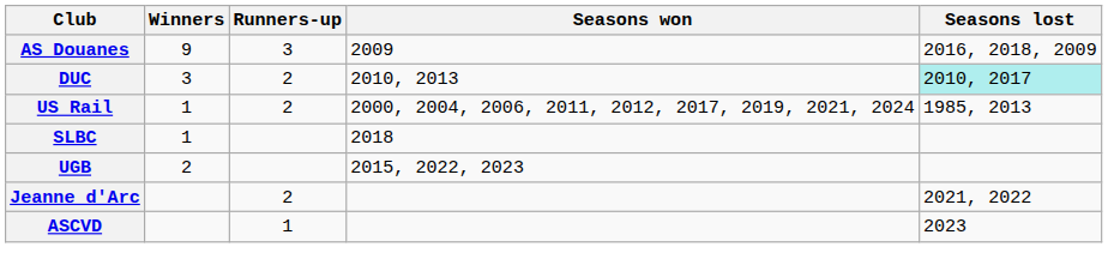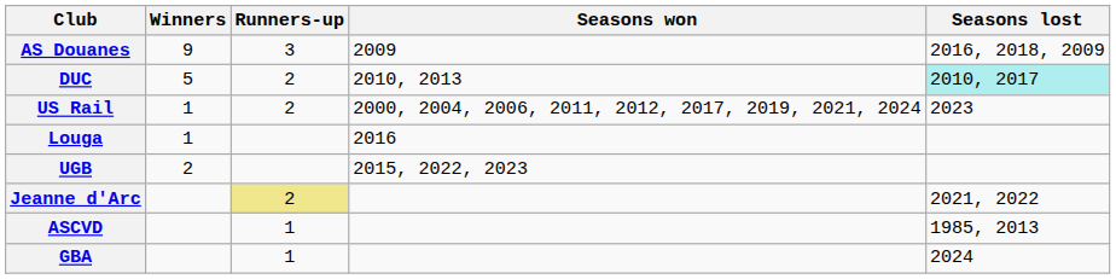DUC | Winners: 3 -> 5
US Rail | Seasons lost: 1985, 2013 -> 2023
- row: SLBC | 1 | 2018
+ row: Louga | 1 | 2016
Jeanne d'Arc | Runners-up: no background -> khaki background
ASCVD | Seasons lost: 2023 -> 1985, 2013
+ row: GBA | 1 | 2024
